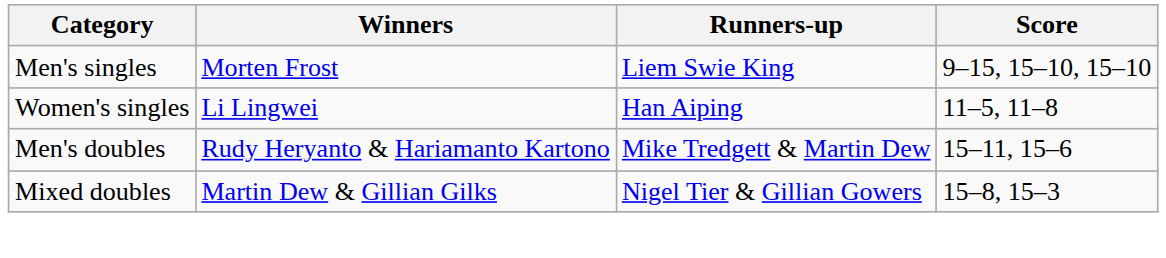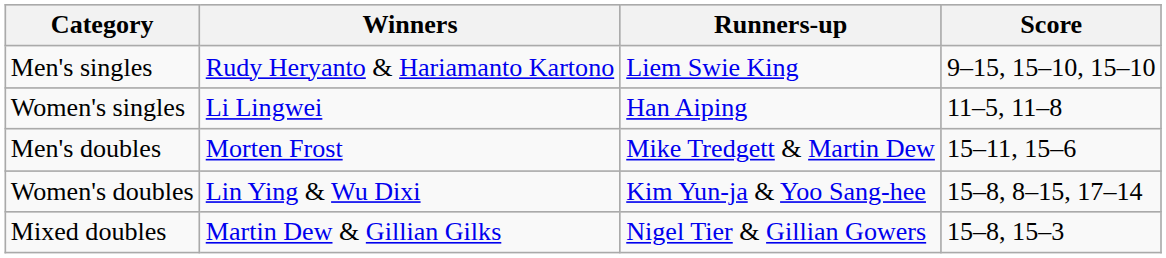Men's singles | Winners: Morten Frost -> Rudy Heryanto & Hariamanto Kartono
Men's doubles | Winners: Rudy Heryanto & Hariamanto Kartono -> Morten Frost
+ row: Women's doubles | Lin Ying & Wu Dixi | Kim Yun-ja & Yoo Sang-hee | 15–8, 8–15, 17–14
